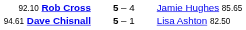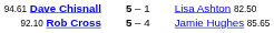rows swapped: 92.10 Rob Cross <-> 94.61 Dave Chisnall
